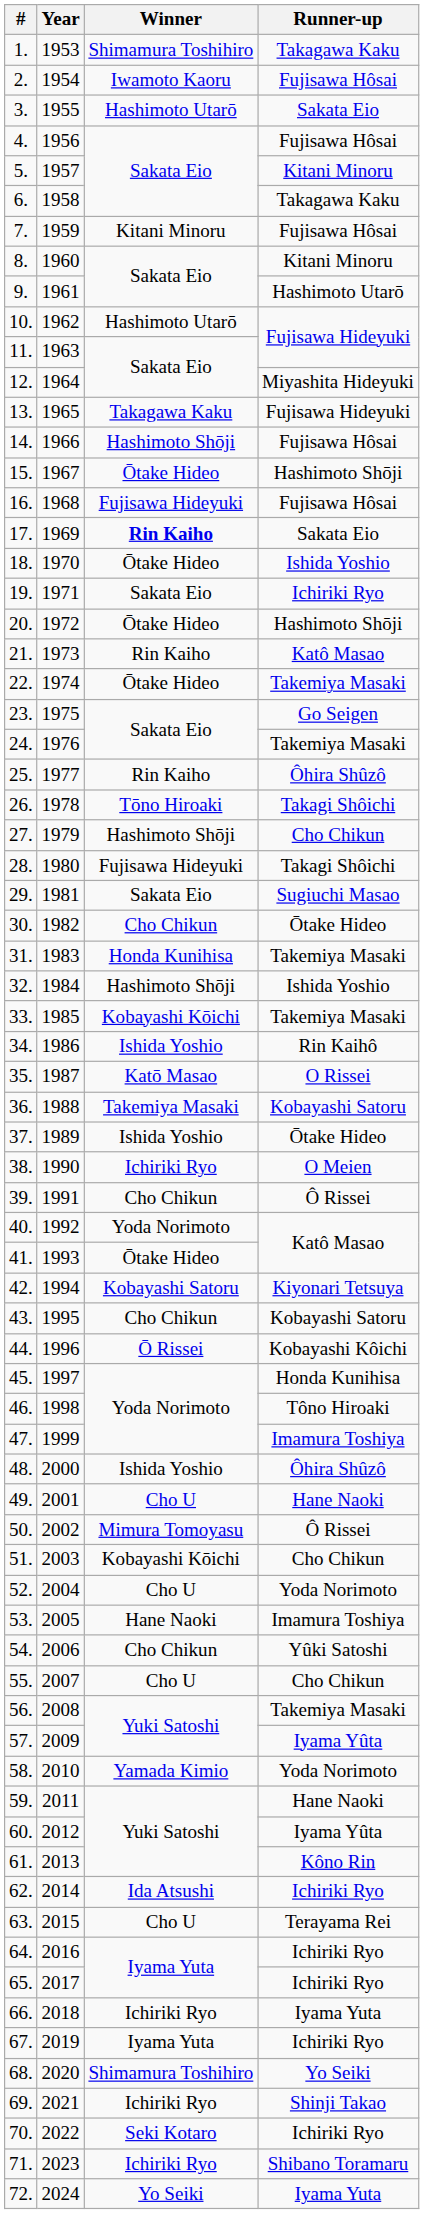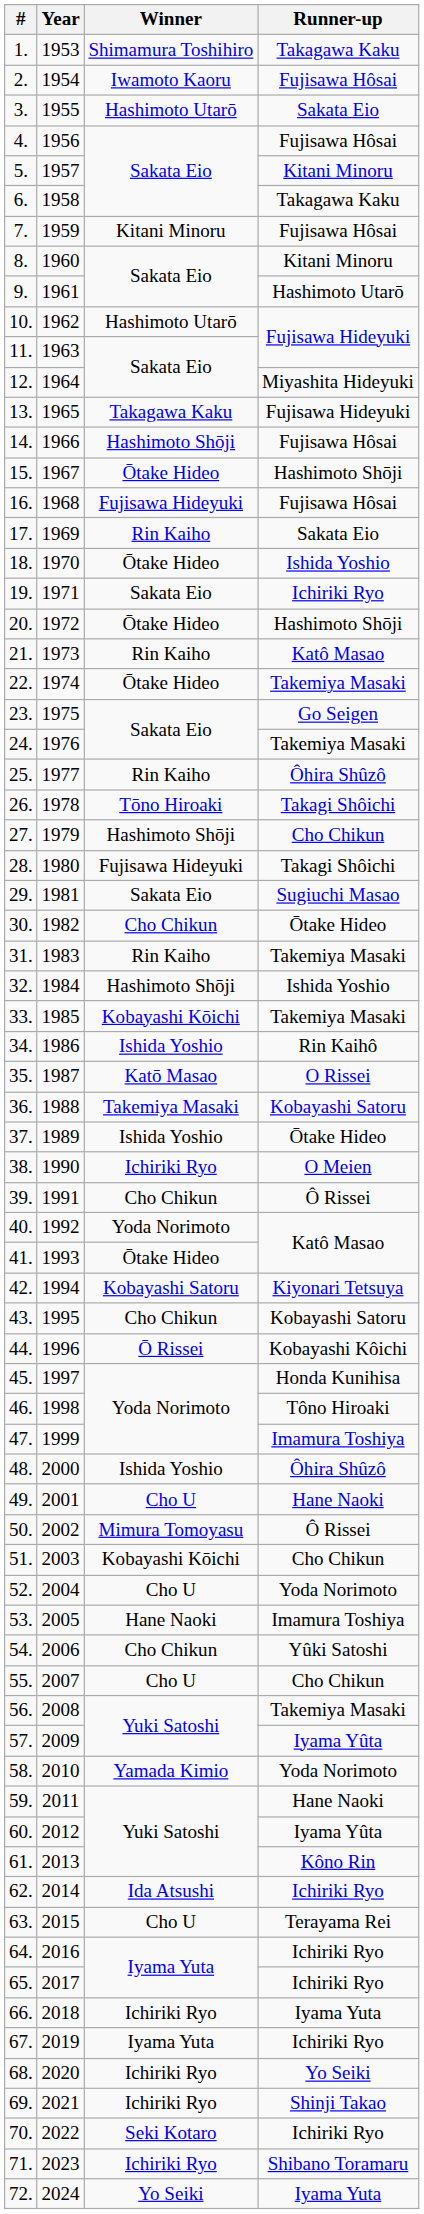17. | Winner: bold -> normal
31. | Winner: Honda Kunihisa -> Rin Kaiho
68. | Winner: Shimamura Toshihiro -> Ichiriki Ryo
